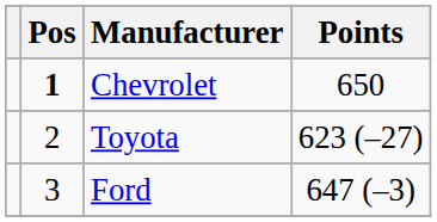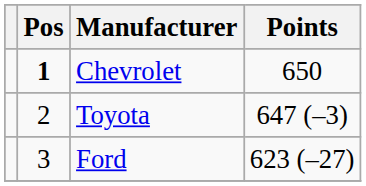Toyota | Points: 623 (–27) -> 647 (–3)
Ford | Points: 647 (–3) -> 623 (–27)
